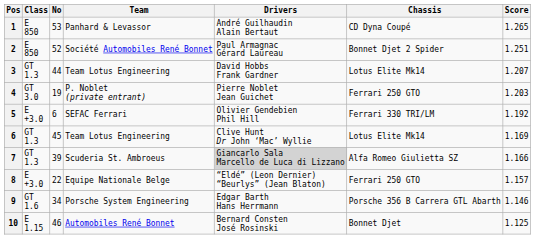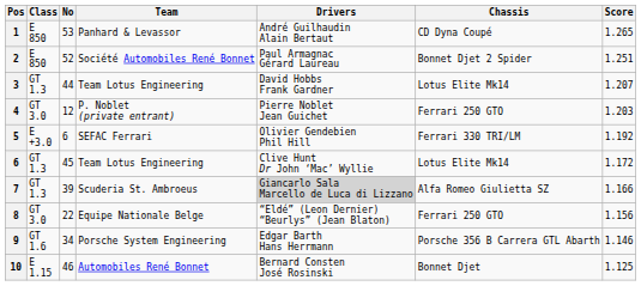P. Noblet (private entrant) | No: 19 -> 12
6 / Team Lotus Engineering | Score: 1.169 -> 1.172
Equipe Nationale Belge | Class: E +3.0 -> GT 3.0
Equipe Nationale Belge | Score: 1.157 -> 1.156
